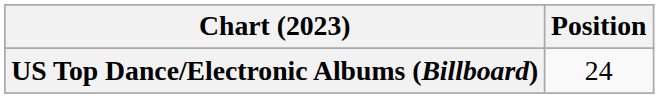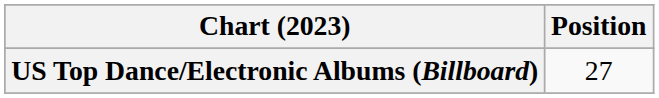US Top Dance/Electronic Albums (Billboard) | Position: 24 -> 27
